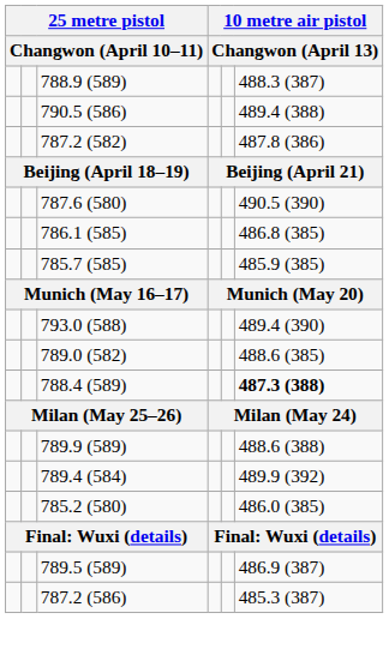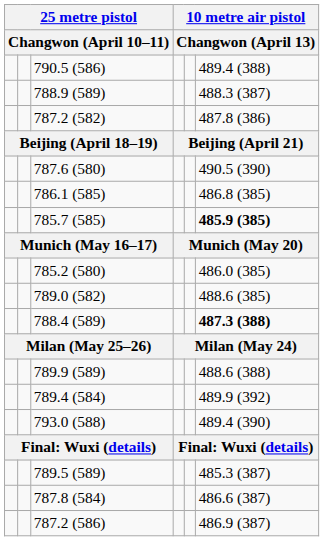rows swapped: 790.5 (586) <-> 788.9 (589)
785.7 (585) | column 6: normal -> bold
rows swapped: 793.0 (588) <-> 785.2 (580)
789.5 (589) | column 6: 486.9 (387) -> 485.3 (387)
+ row: 787.8 (584) | 486.6 (387)
787.2 (586) | column 6: 485.3 (387) -> 486.9 (387)
